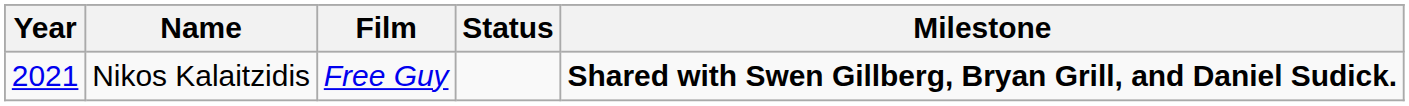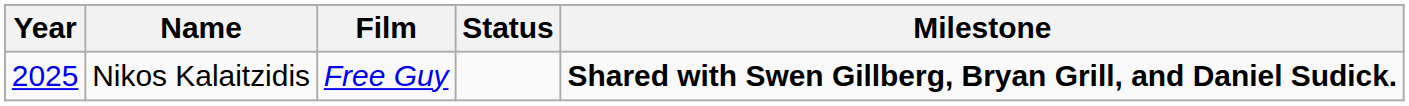Nikos Kalaitzidis | Year: 2021 -> 2025
